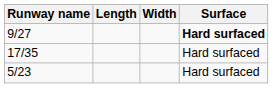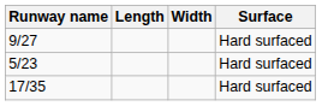9/27 | Surface: bold -> normal
rows swapped: 17/35 <-> 5/23
